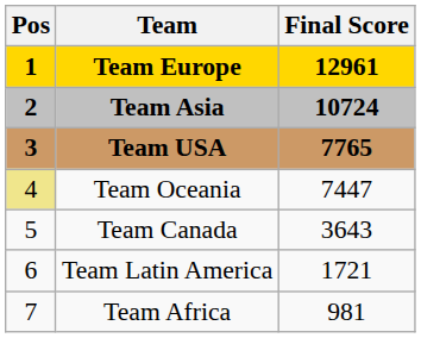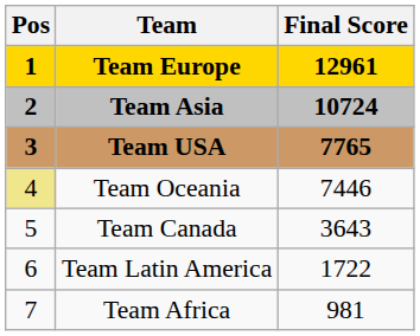Team Oceania | Final Score / 12961 / 10724 / 7765: 7447 -> 7446
Team Latin America | Final Score / 12961 / 10724 / 7765: 1721 -> 1722
